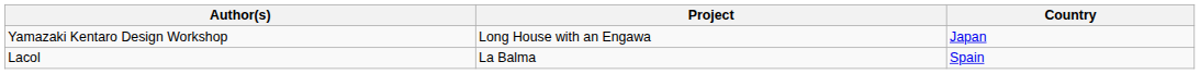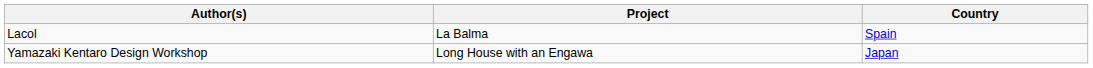rows swapped: Yamazaki Kentaro Design Workshop <-> Lacol
